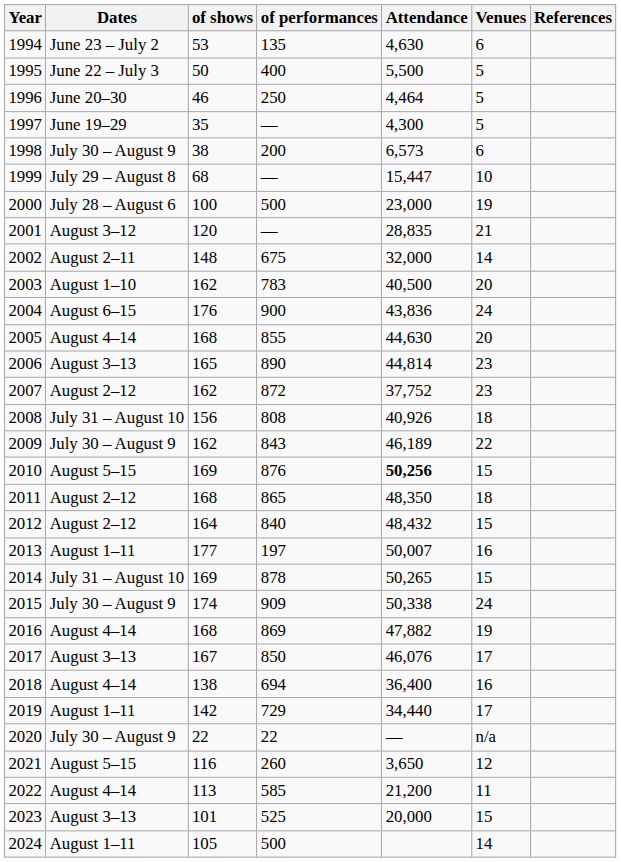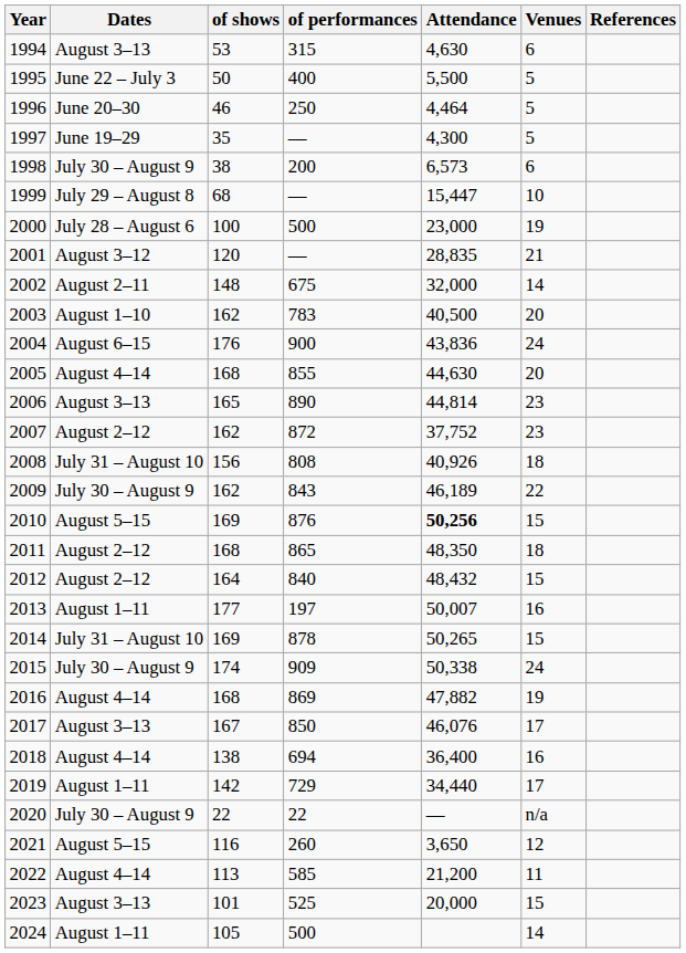1994 | Dates: June 23 – July 2 -> August 3–13
1994 | of performances: 135 -> 315
